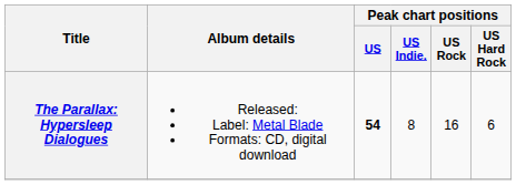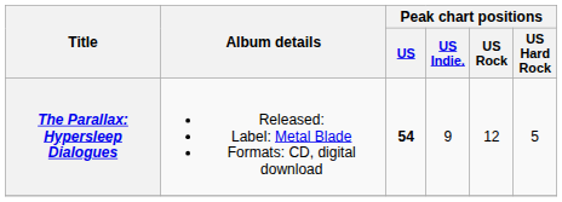The Parallax: Hypersleep Dialogues | Peak chart positions / US Indie.: 8 -> 9
The Parallax: Hypersleep Dialogues | Peak chart positions / US Rock: 16 -> 12
The Parallax: Hypersleep Dialogues | Peak chart positions / US Hard Rock: 6 -> 5
